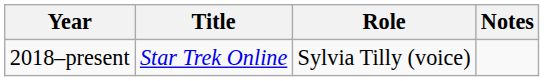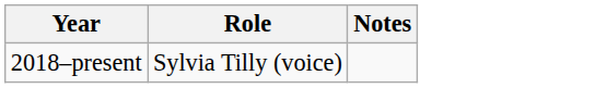- column: Title | Star Trek Online
